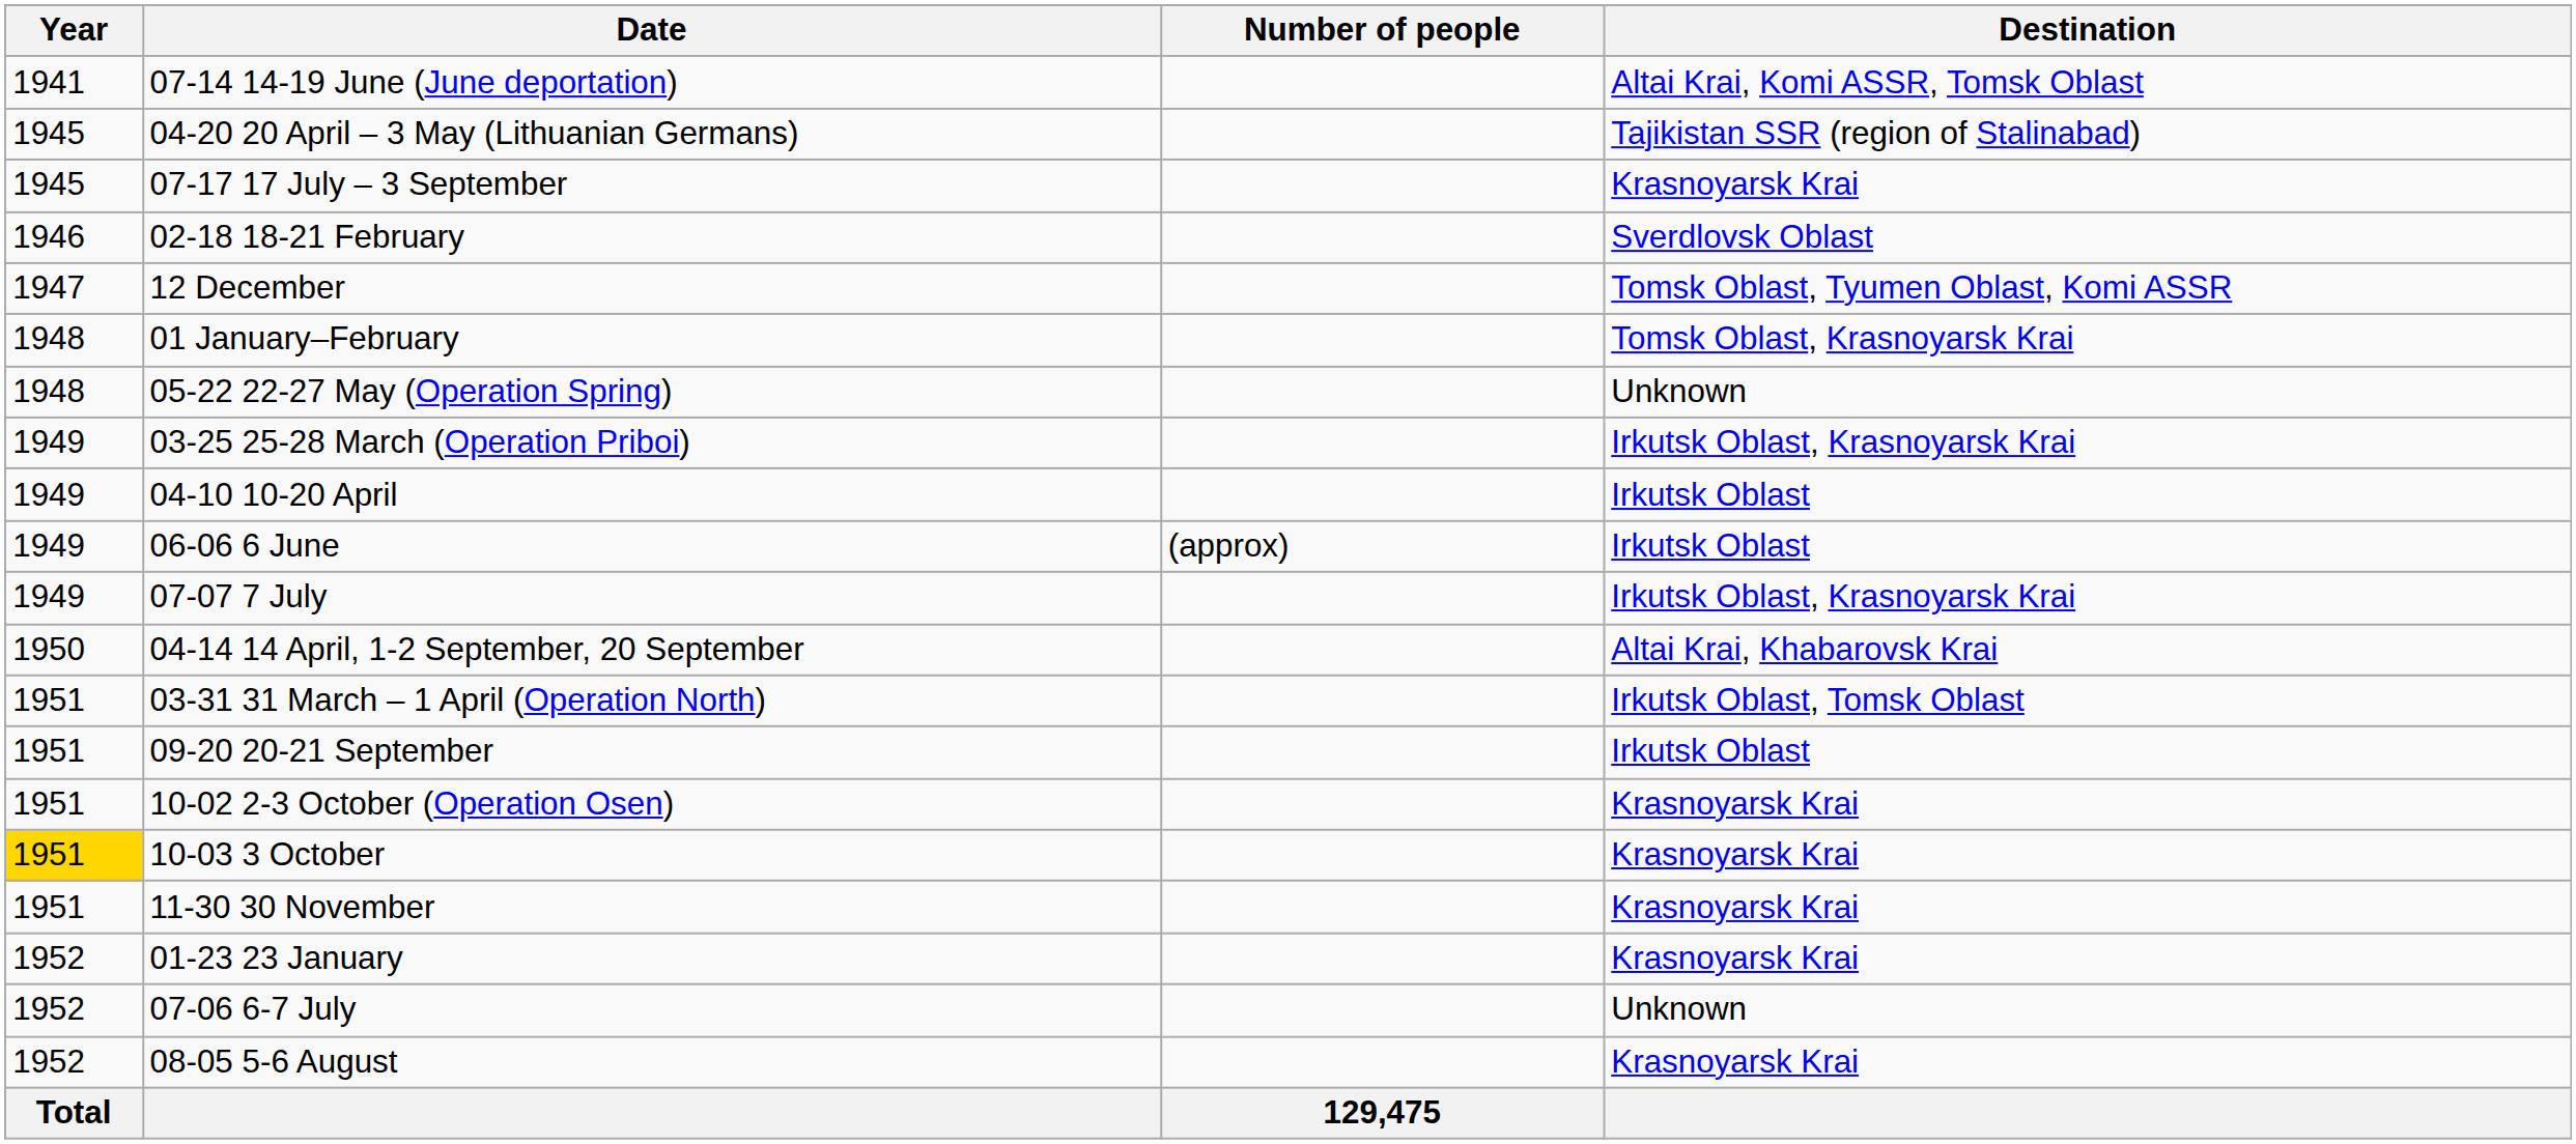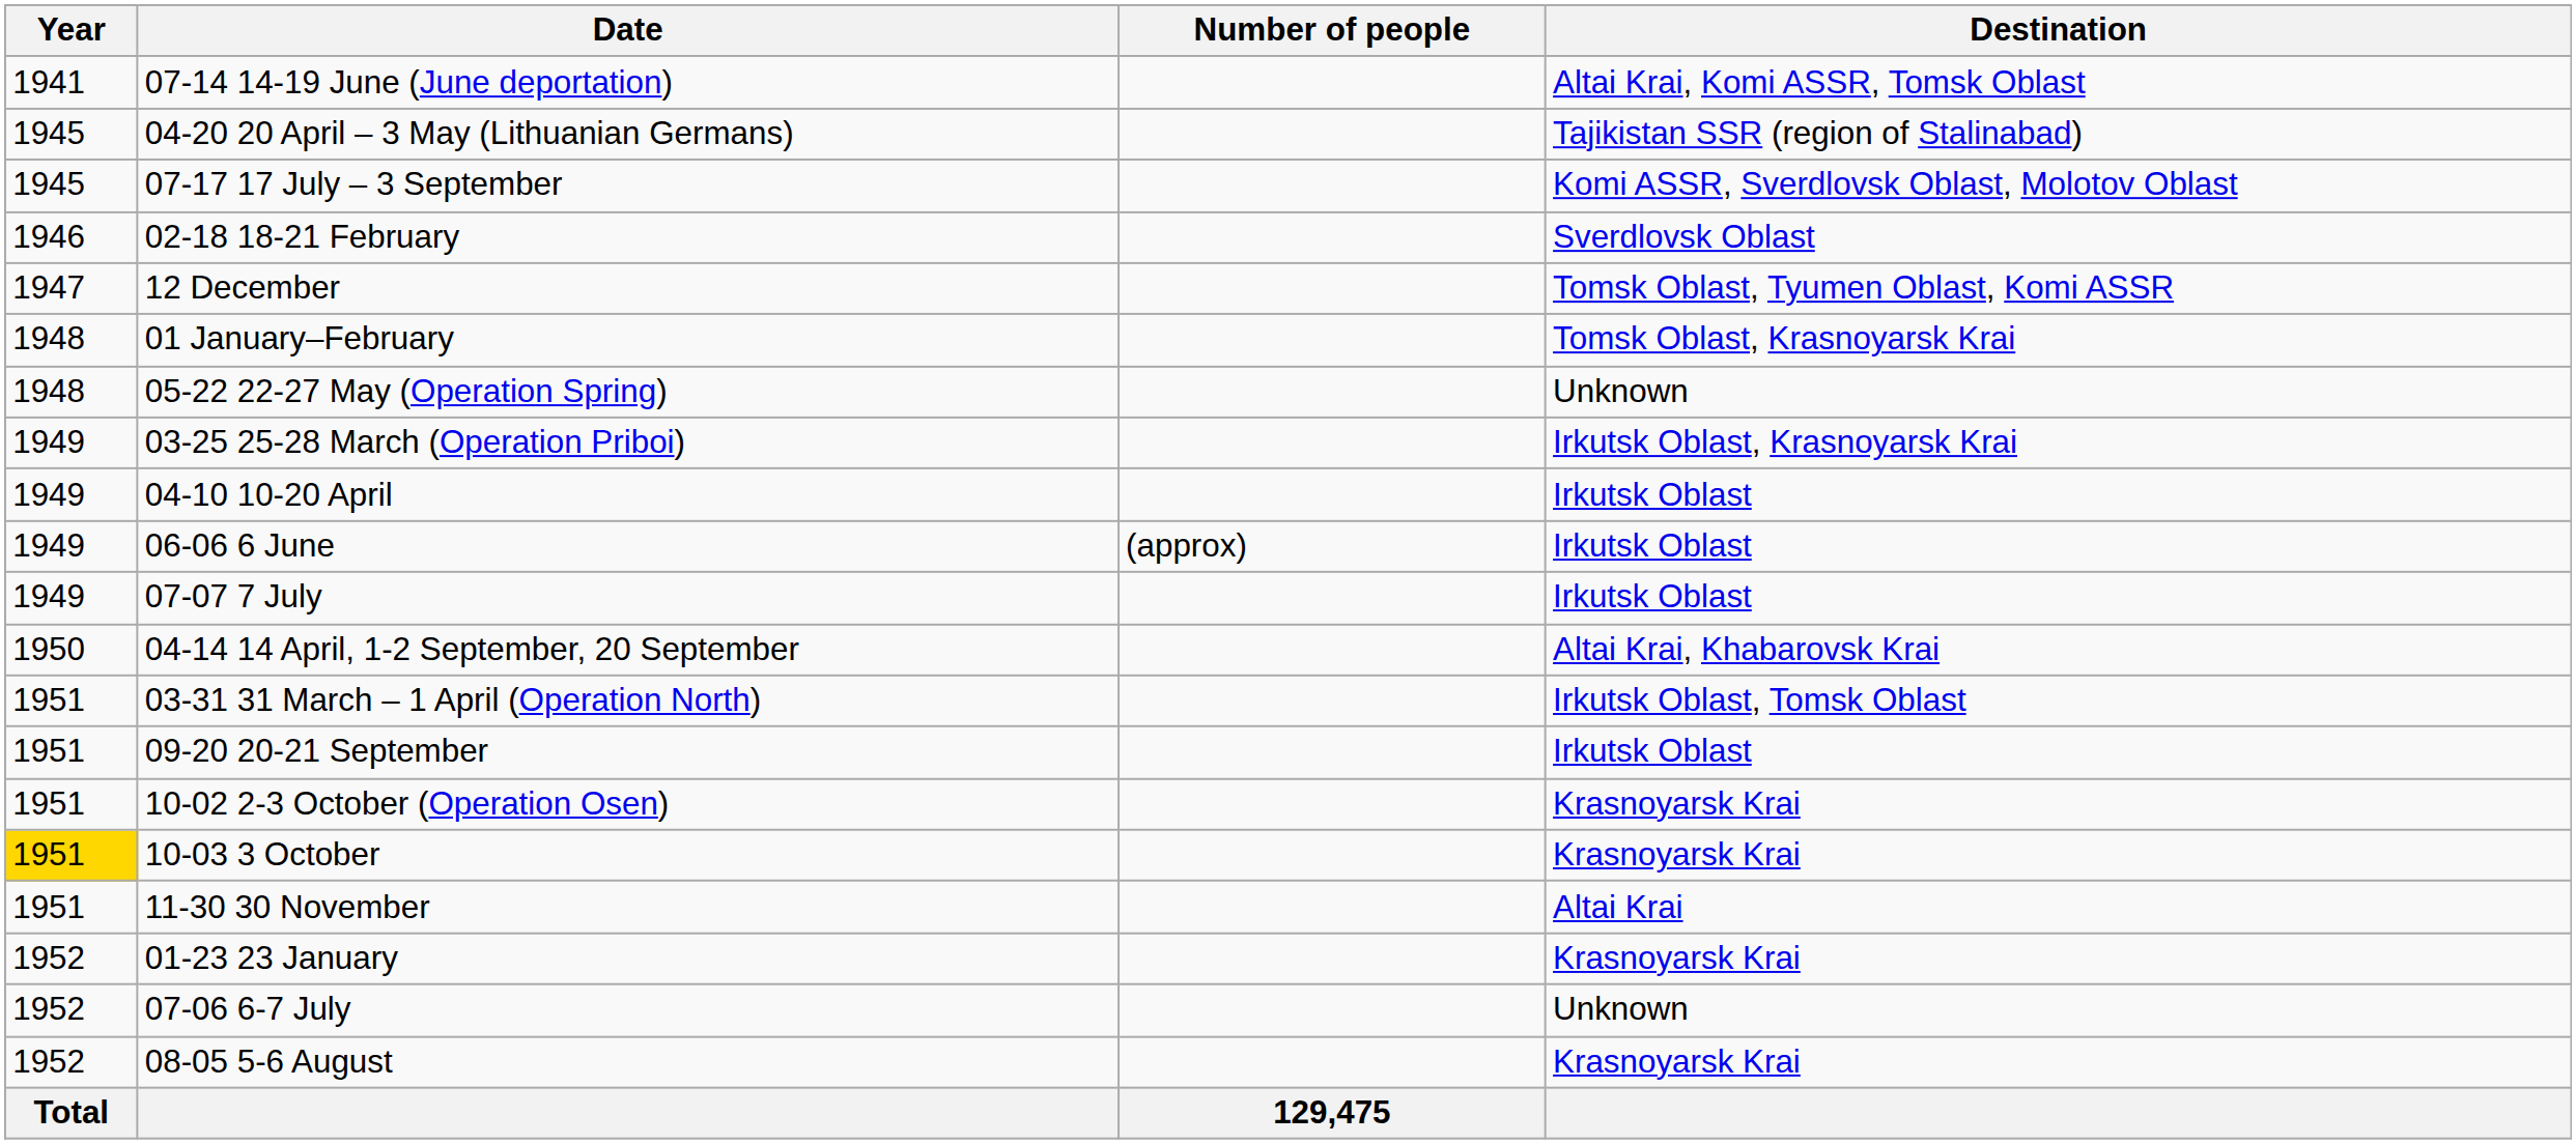07-17 17 July – 3 September | Destination: Krasnoyarsk Krai -> Komi ASSR, Sverdlovsk Oblast, Molotov Oblast
07-07 7 July | Destination: Irkutsk Oblast, Krasnoyarsk Krai -> Irkutsk Oblast
11-30 30 November | Destination: Krasnoyarsk Krai -> Altai Krai
